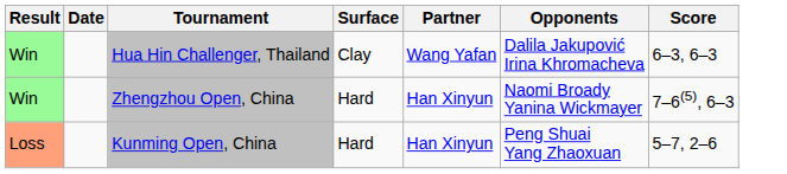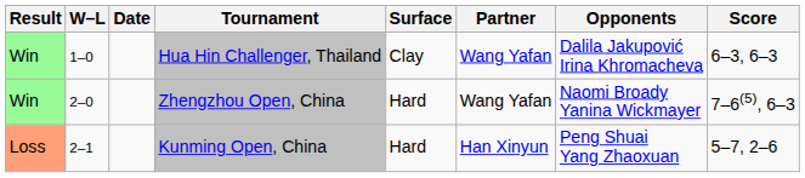+ column: W–L | 1–0 | 2–0 | 2–1
Zhengzhou Open, China | Partner: Han Xinyun -> Wang Yafan
